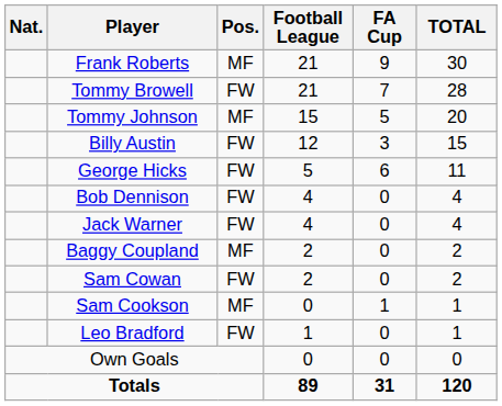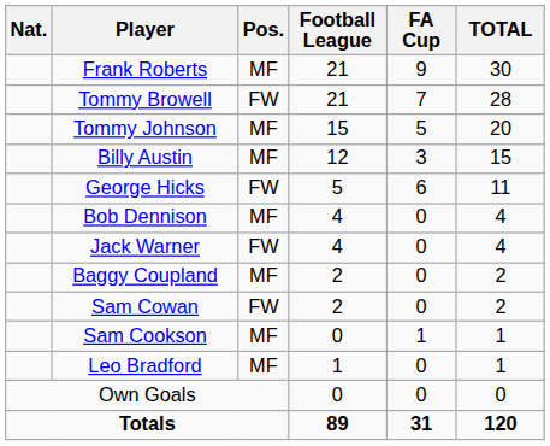Billy Austin | Pos.: FW -> MF
Bob Dennison | Pos.: FW -> MF
Leo Bradford | Pos.: FW -> MF
